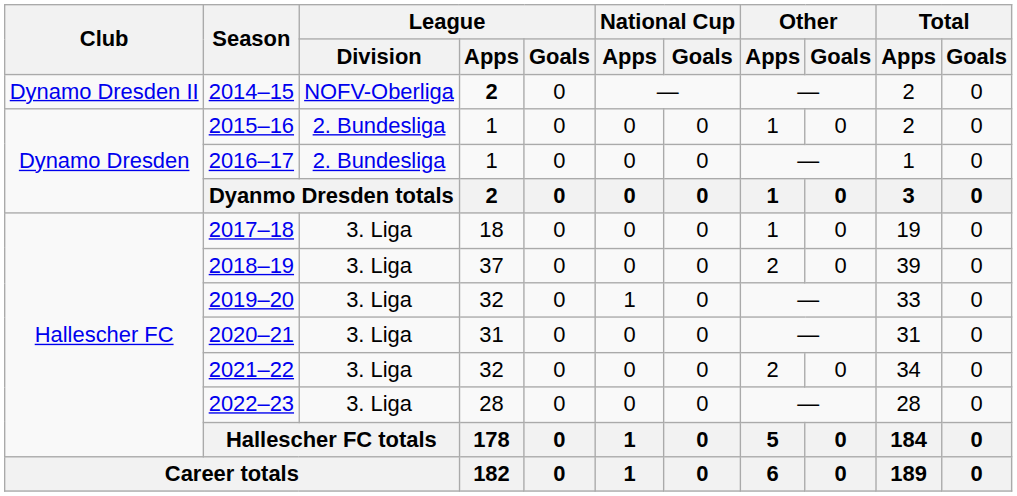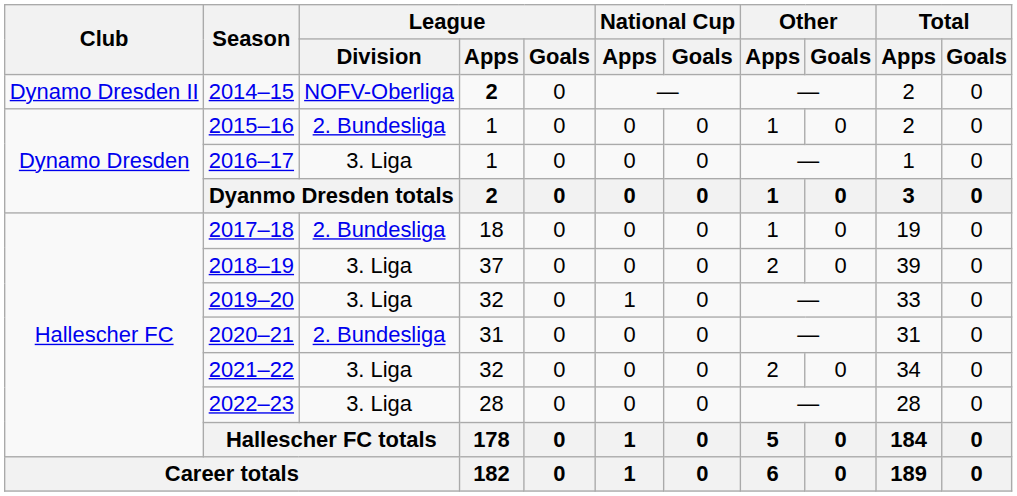2016–17 | League / Division: 2. Bundesliga -> 3. Liga
2017–18 | League / Division: 3. Liga -> 2. Bundesliga
2020–21 | League / Division: 3. Liga -> 2. Bundesliga
